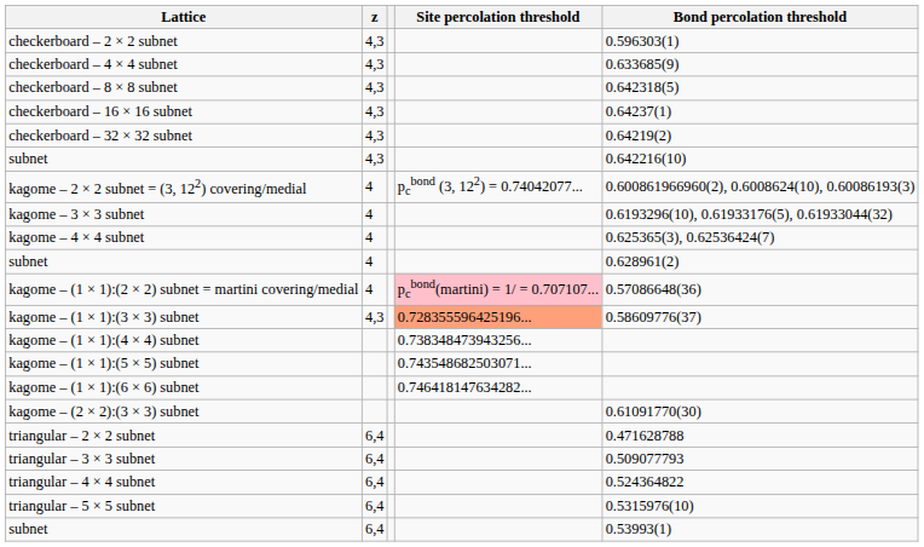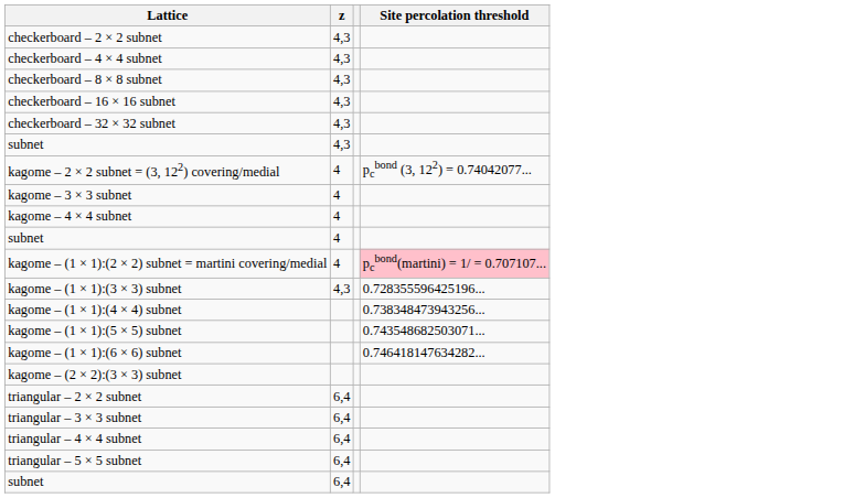- column: Bond percolation threshold | 0.596303(1) | 0.633685(9) | 0.642318(5) | 0.64237(1) | 0.64219(2) | 0.642216(10) | 0.600861966960(2), 0.6008624(10), 0.60086193(3) | 0.6193296(10), 0.61933176(5), 0.61933044(32) | 0.625365(3), 0.62536424(7) | 0.628961(2) | 0.57086648(36) | 0.58609776(37) | 0.61091770(30) | 0.471628788 | 0.509077793 | 0.524364822 | 0.5315976(10) | 0.53993(1)
kagome – (1 × 1):(3 × 3) subnet | Site percolation threshold: lightsalmon background -> no background
